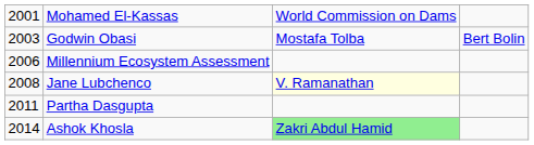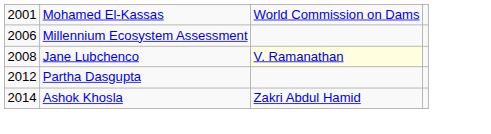- row: 2003 | Godwin Obasi | Mostafa Tolba | Bert Bolin
Partha Dasgupta | column 1: 2011 -> 2012
Ashok Khosla | column 3: lightgreen background -> no background
